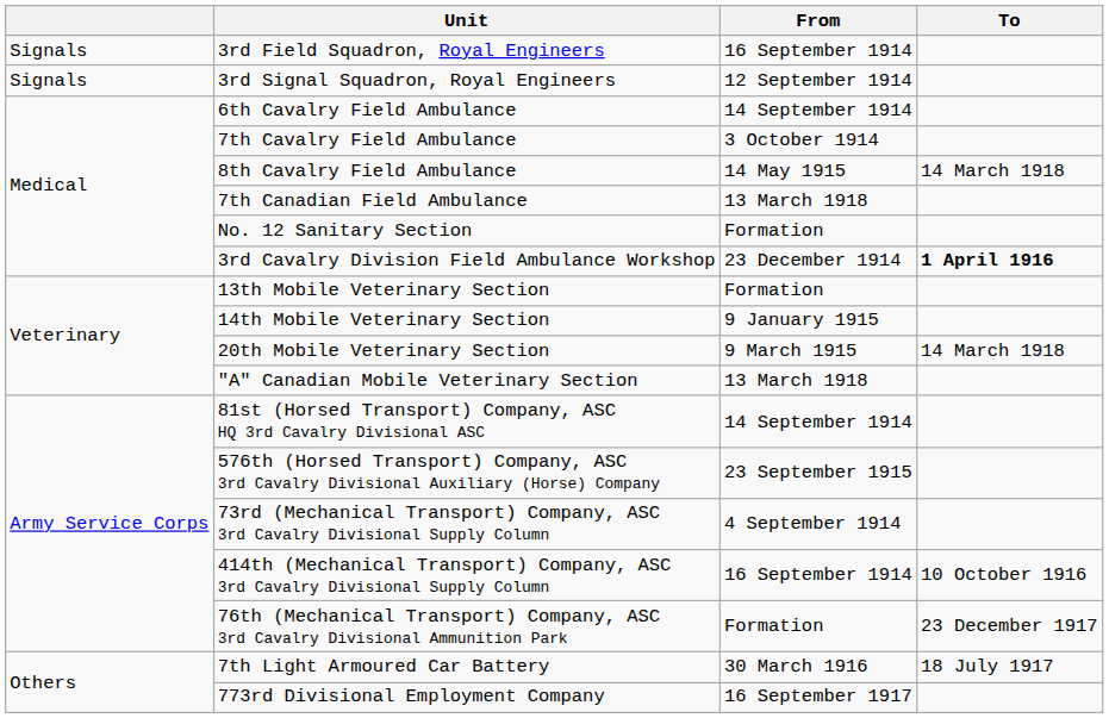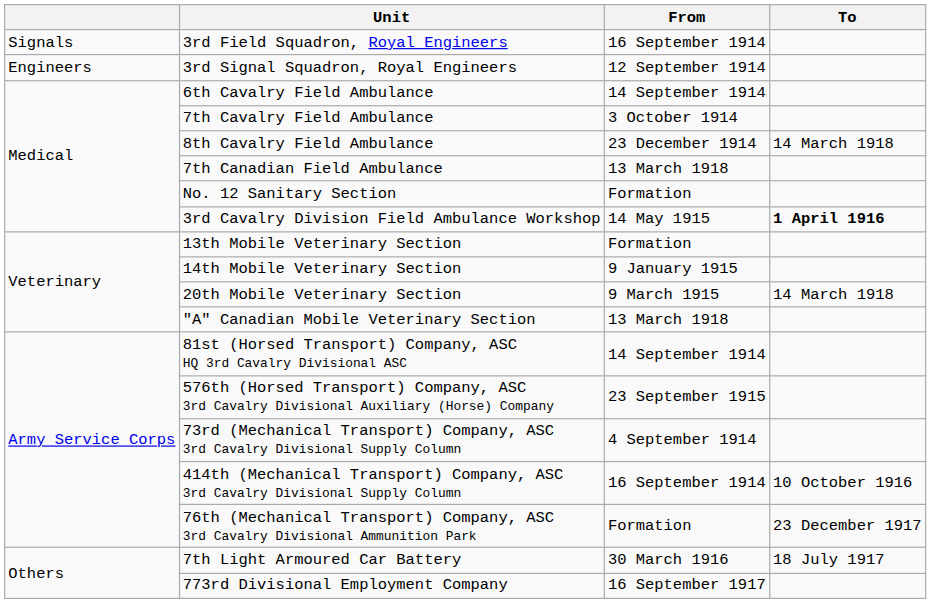3rd Signal Squadron, Royal Engineers | column 1: Signals -> Engineers
8th Cavalry Field Ambulance | From: 14 May 1915 -> 23 December 1914
3rd Cavalry Division Field Ambulance Workshop | From: 23 December 1914 -> 14 May 1915
